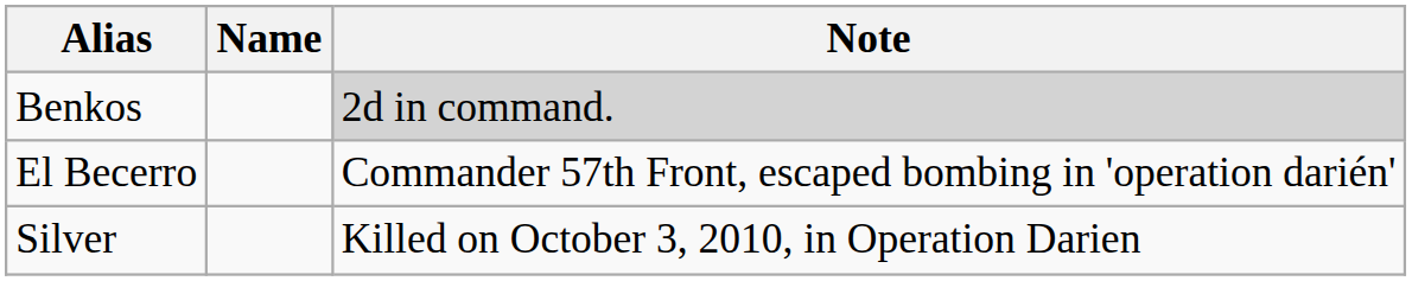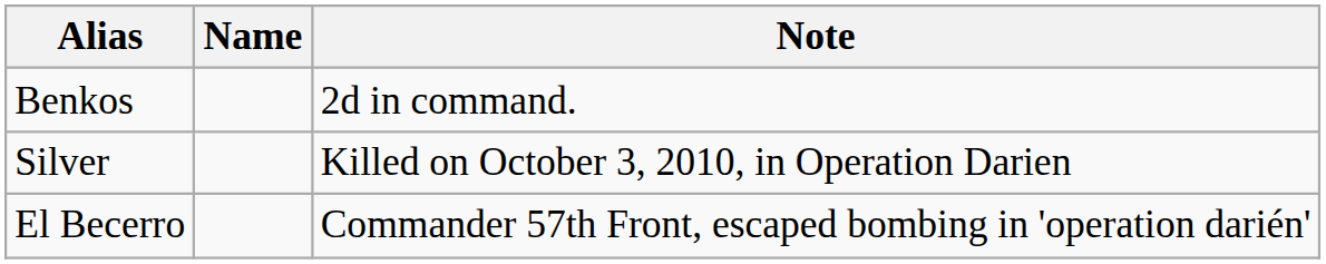Benkos | Note: lightgrey background -> no background
rows swapped: El Becerro <-> Silver
